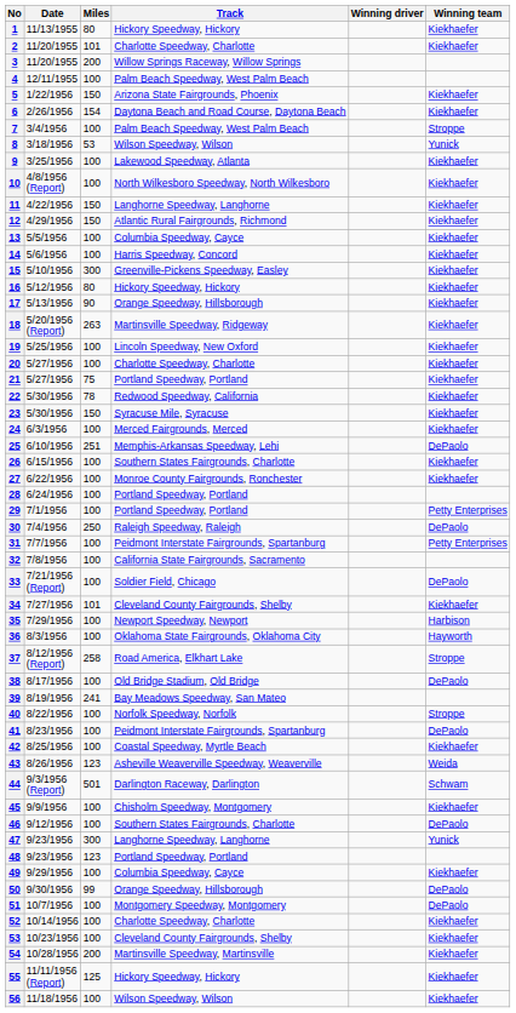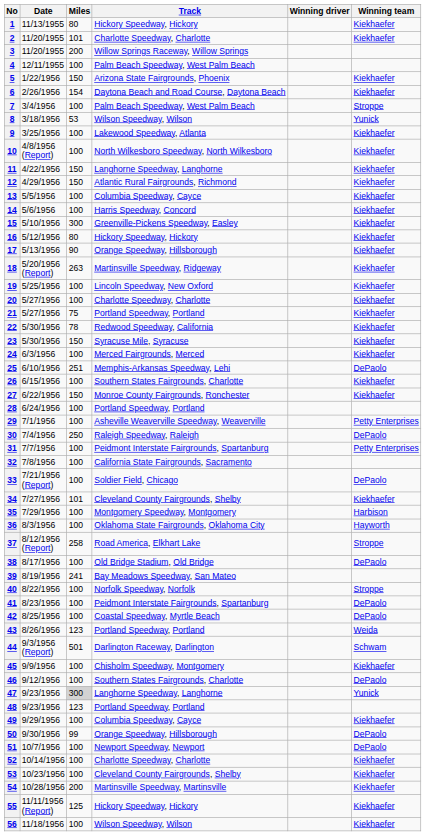27 | Miles: 100 -> 150
29 | Track: Portland Speedway, Portland -> Asheville Weaverville Speedway, Weaverville
35 | Track: Newport Speedway, Newport -> Montgomery Speedway, Montgomery
42 | Winning team: Kiekhaefer -> DePaolo
43 | Track: Asheville Weaverville Speedway, Weaverville -> Portland Speedway, Portland
47 | Miles: no background -> lightgrey background
51 | Track: Montgomery Speedway, Montgomery -> Newport Speedway, Newport
